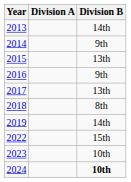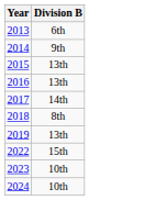- column: Division A
2013 | Division B: 14th -> 6th
2016 | Division B: 9th -> 13th
2017 | Division B: 13th -> 14th
2019 | Division B: 14th -> 13th
2024 | Division B: bold -> normal
